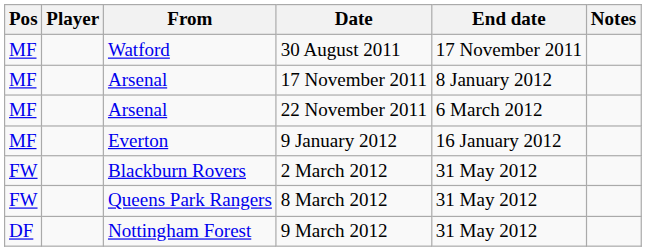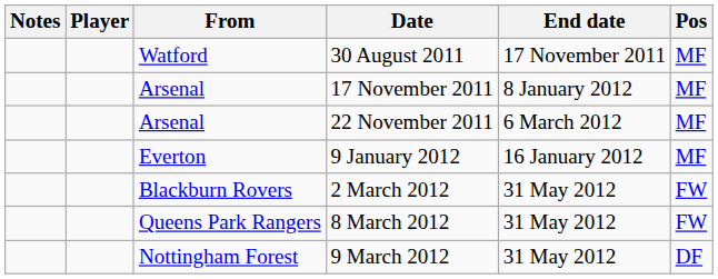columns swapped: Pos <-> Notes
